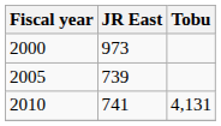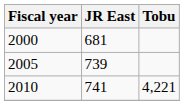2000 | JR East: 973 -> 681
2010 | Tobu: 4,131 -> 4,221
